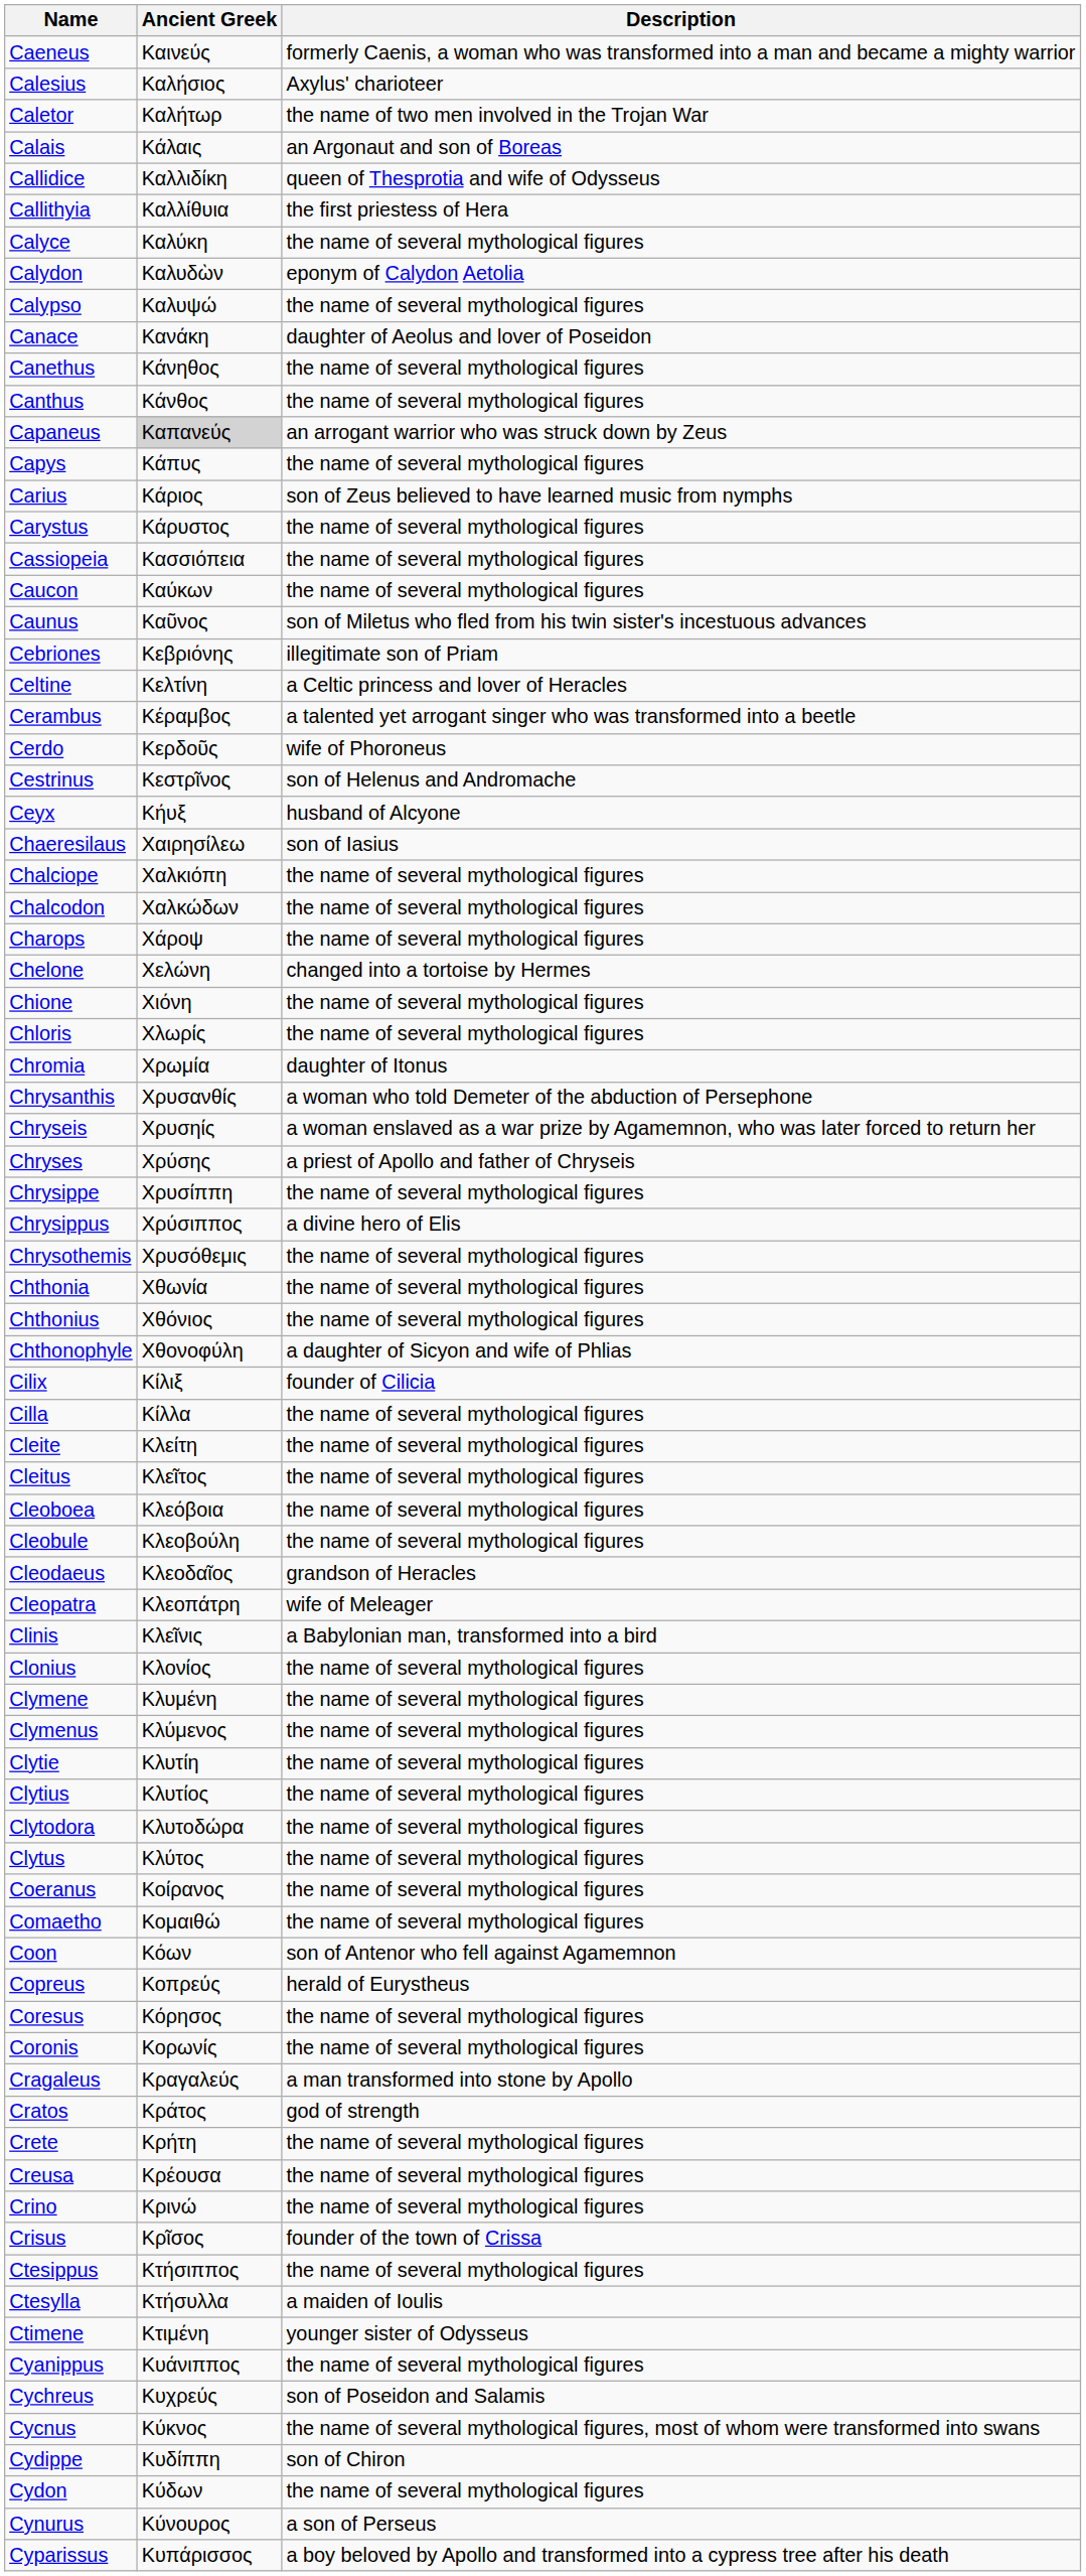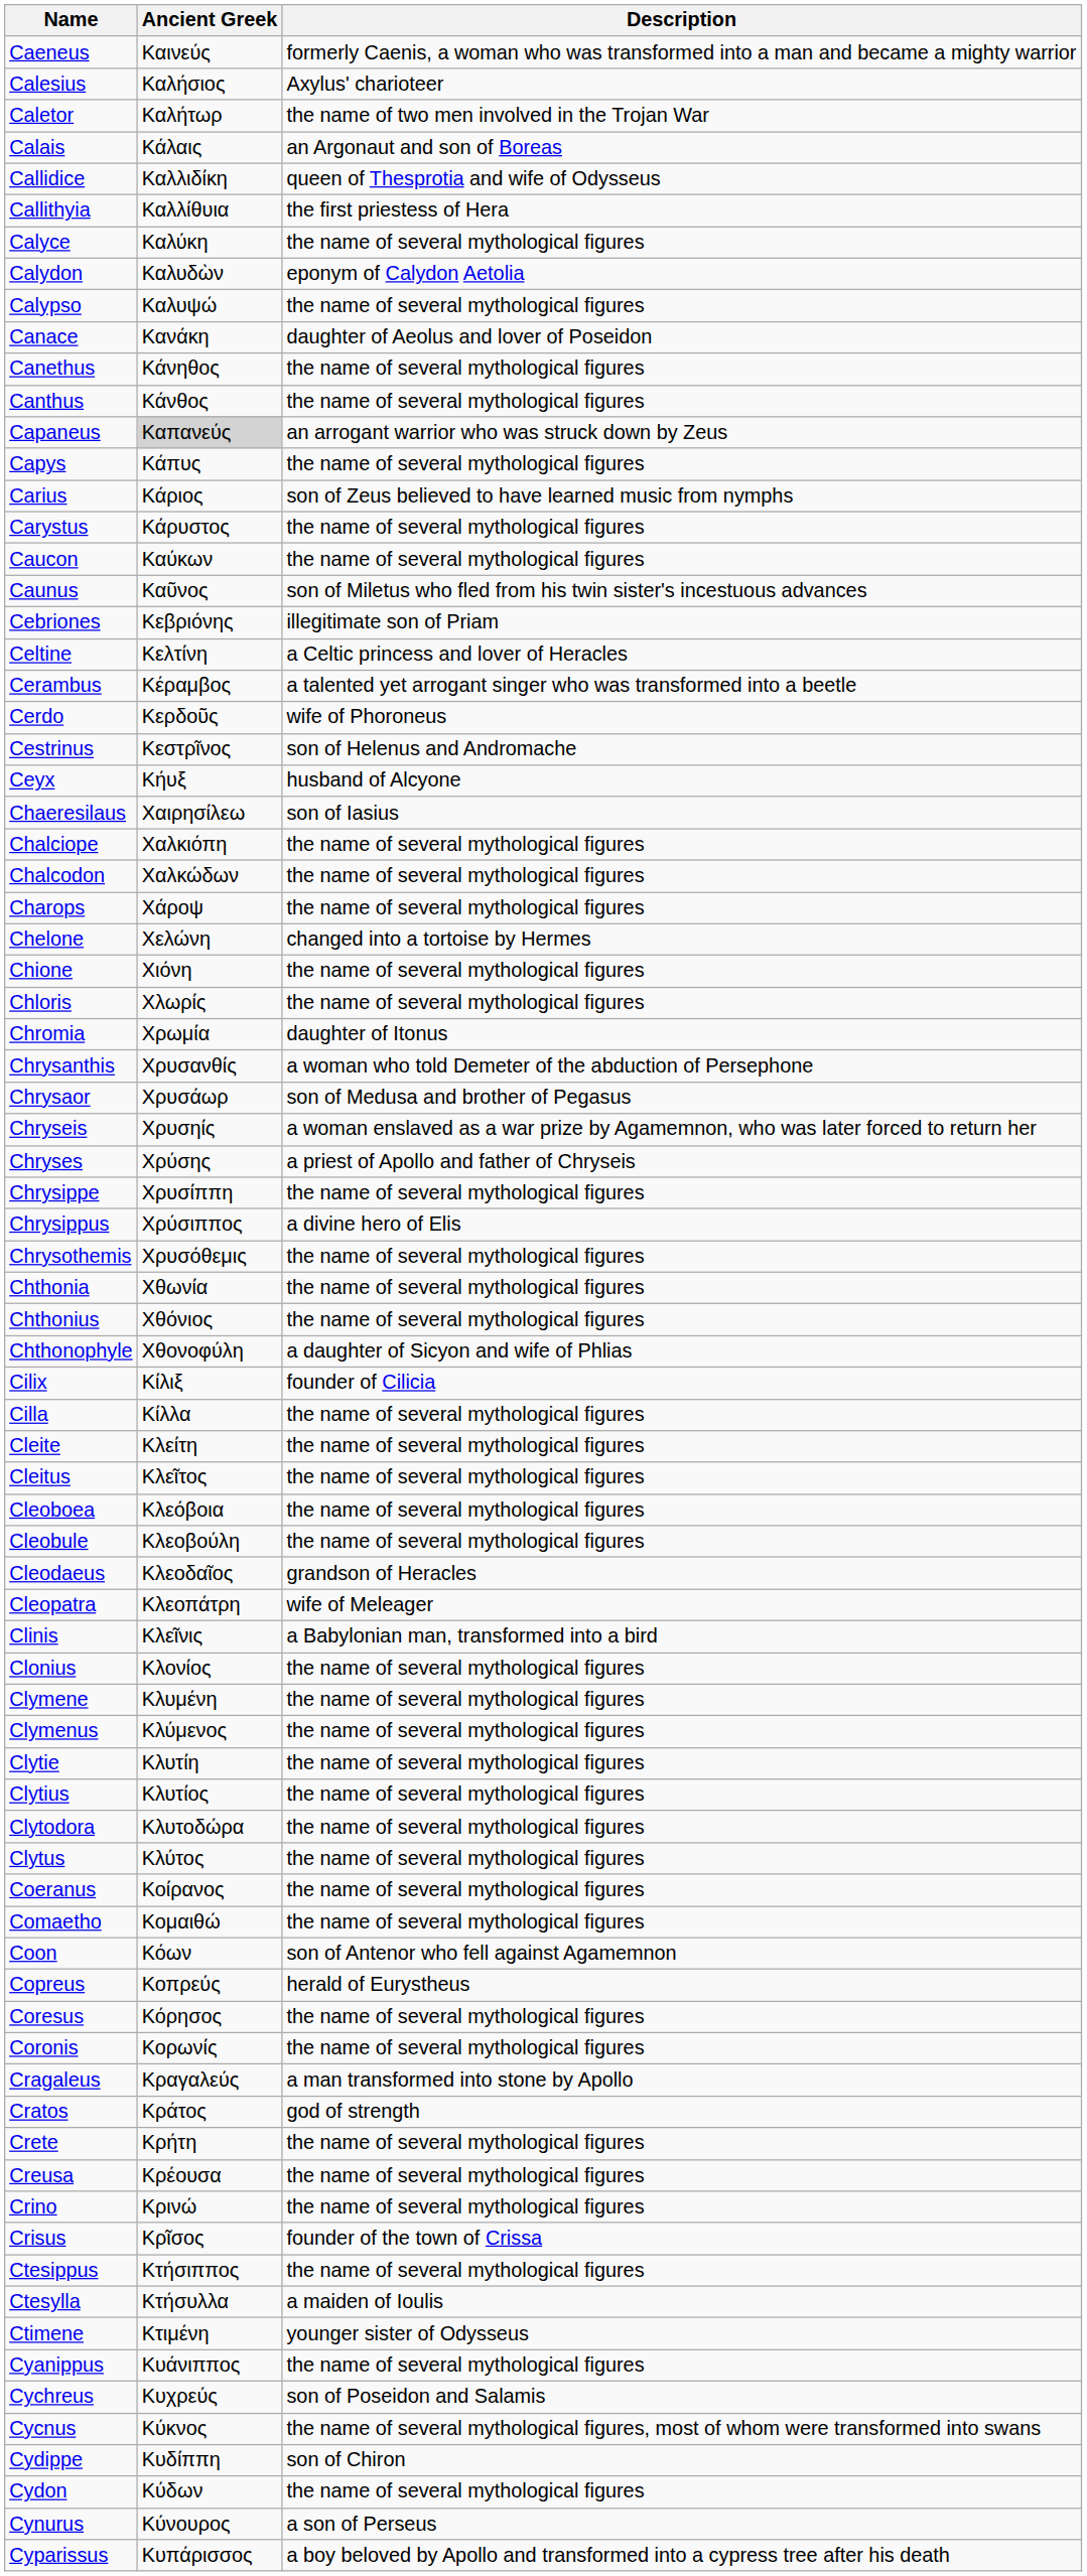- row: Cassiopeia | Κασσιόπεια | the name of several mythological figures
+ row: Chrysaor | Χρυσάωρ | son of Medusa and brother of Pegasus
